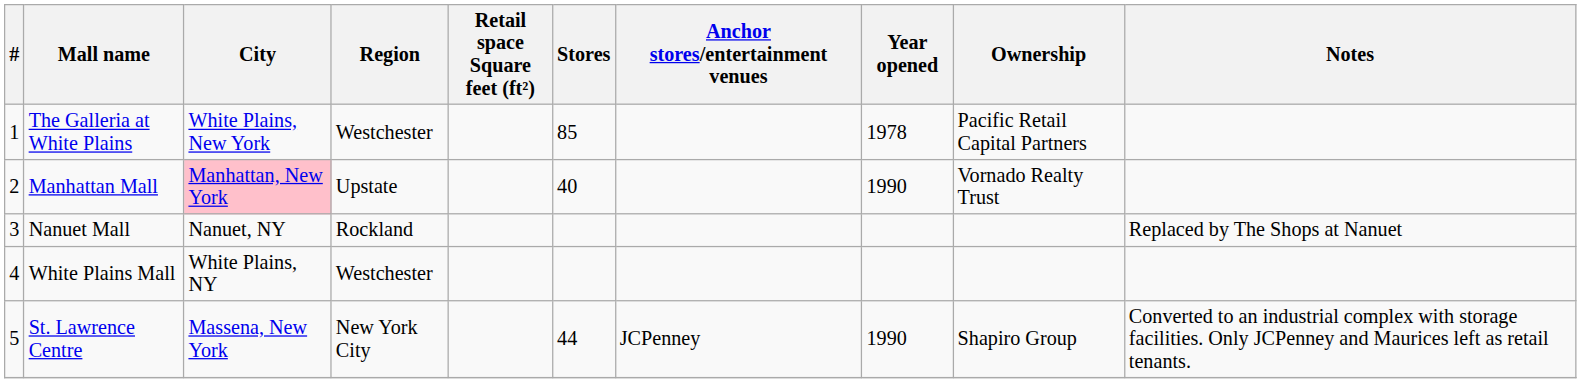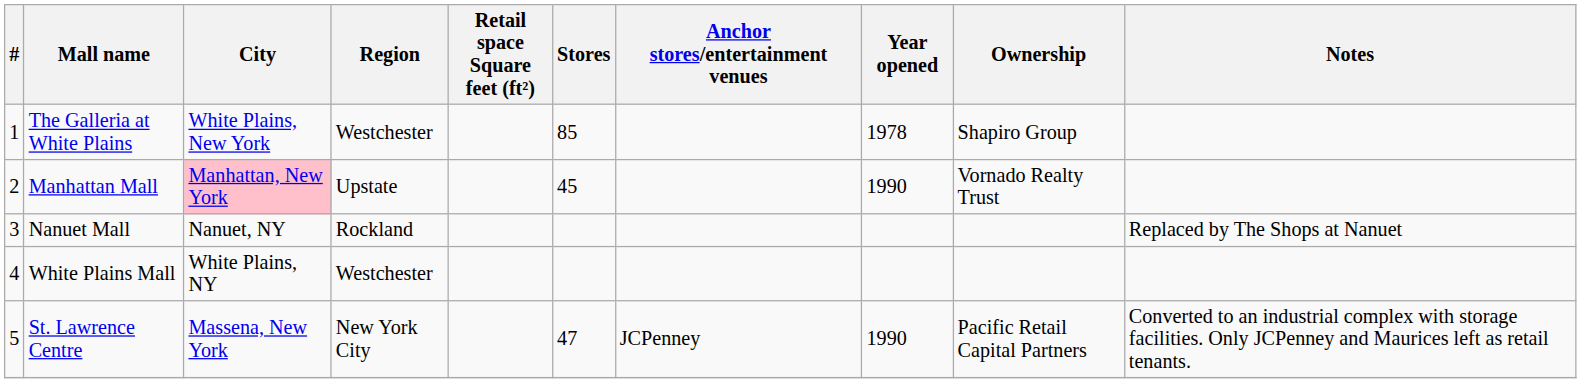The Galleria at White Plains | Ownership: Pacific Retail Capital Partners -> Shapiro Group
Manhattan Mall | Stores: 40 -> 45
St. Lawrence Centre | Stores: 44 -> 47
St. Lawrence Centre | Ownership: Shapiro Group -> Pacific Retail Capital Partners
